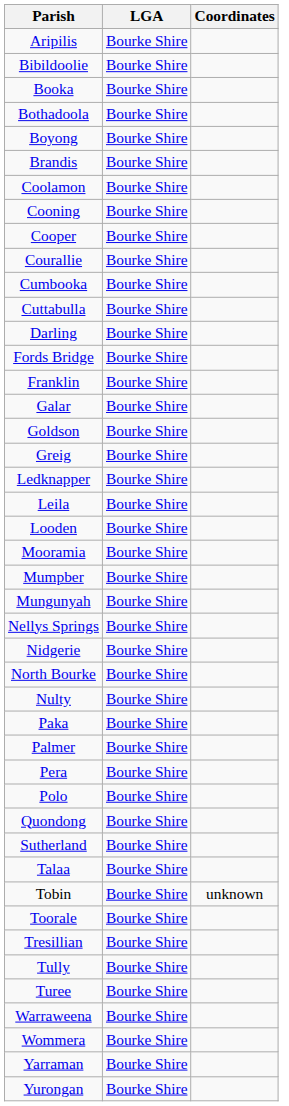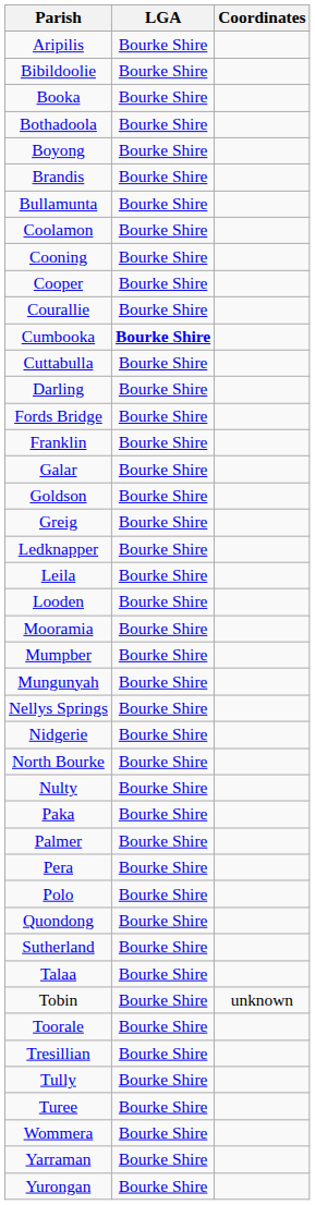+ row: Bullamunta | Bourke Shire
Cumbooka | LGA: normal -> bold
- row: Warraweena | Bourke Shire
